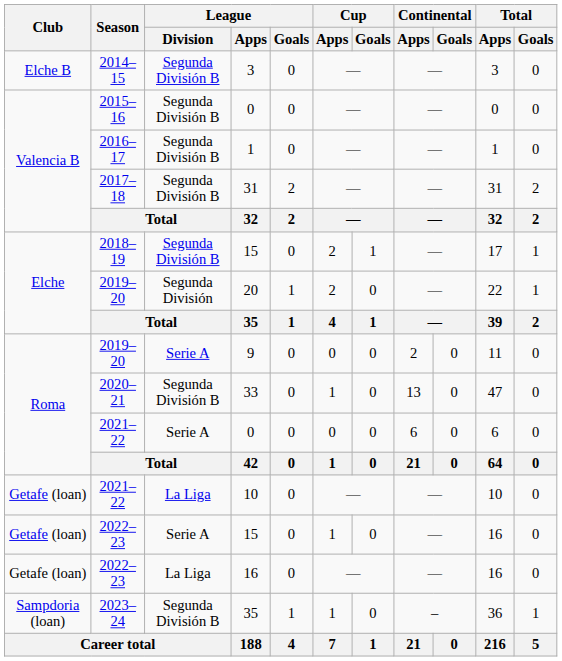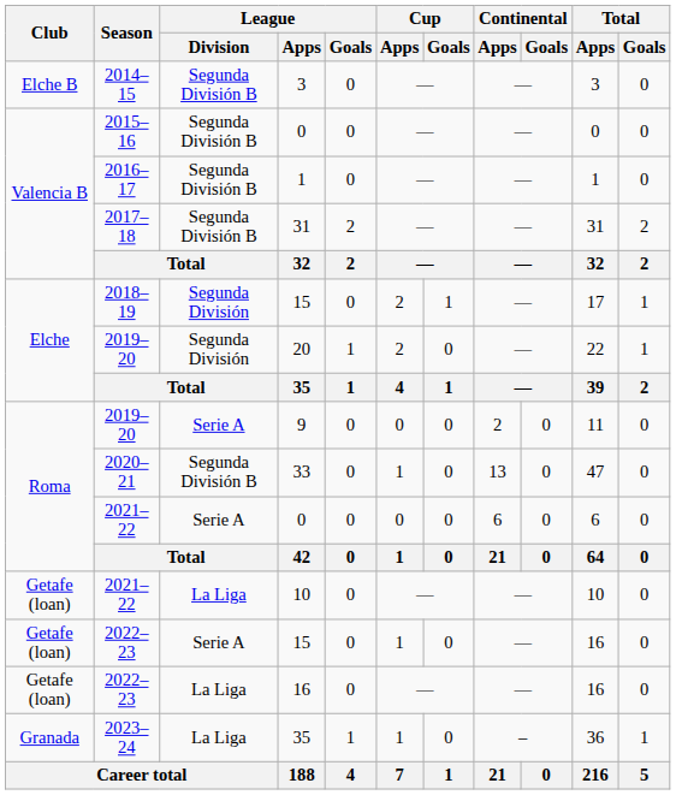2018–19 / 15 | League / Division: Segunda División B -> Segunda División
2023–24 / 35 | Club: Sampdoria (loan) -> Granada
2023–24 / 35 | League / Division: Segunda División B -> La Liga
